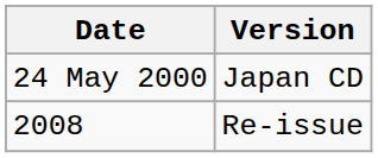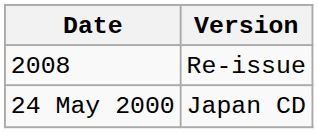rows swapped: 24 May 2000 <-> 2008
